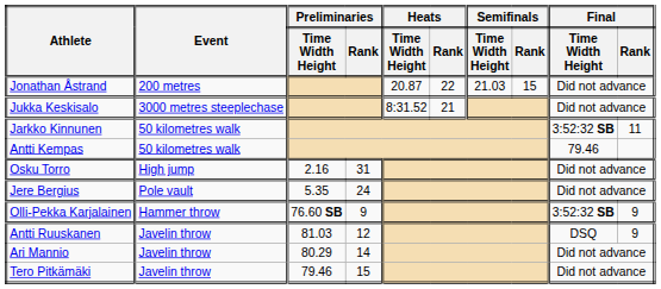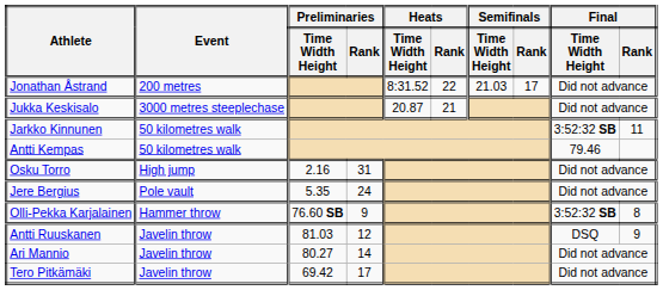Jonathan Åstrand | Heats / Time Width Height: 20.87 -> 8:31.52
Jonathan Åstrand | Semifinals / Rank: 15 -> 17
Jukka Keskisalo | Heats / Time Width Height: 8:31.52 -> 20.87
Olli-Pekka Karjalainen | Final / Rank: 9 -> 8
Ari Mannio | Preliminaries / Time Width Height: 80.29 -> 80.27
Tero Pitkämäki | Preliminaries / Time Width Height: 79.46 -> 69.42
Tero Pitkämäki | Preliminaries / Rank: 15 -> 17
